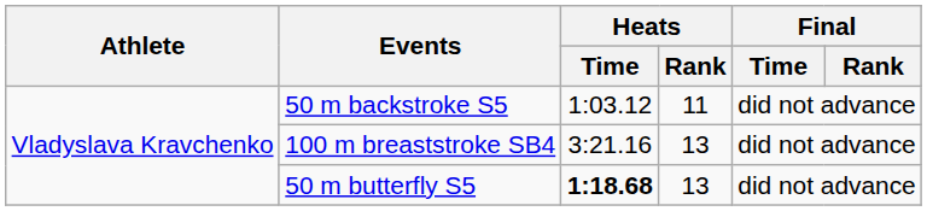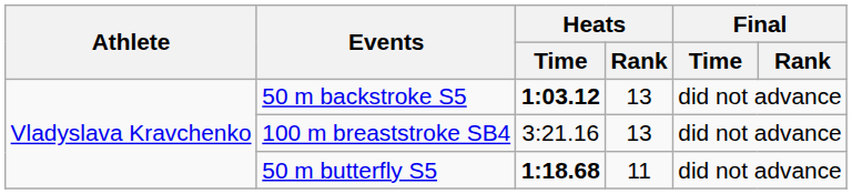50 m backstroke S5 | Heats / Time: normal -> bold
50 m backstroke S5 | Heats / Rank: 11 -> 13
50 m butterfly S5 | Heats / Rank: 13 -> 11
